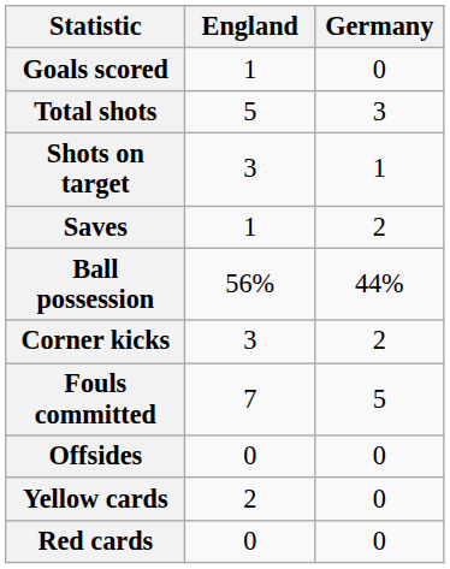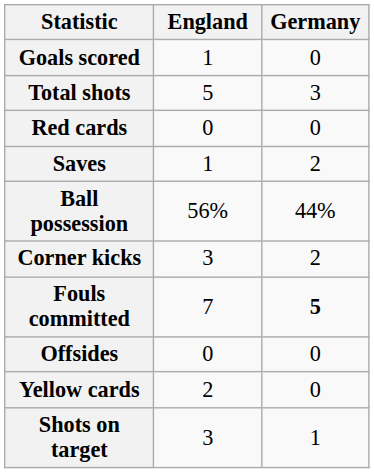rows swapped: Shots on target <-> Red cards
Fouls committed | Germany: normal -> bold
